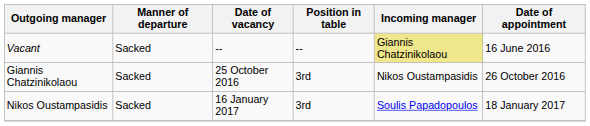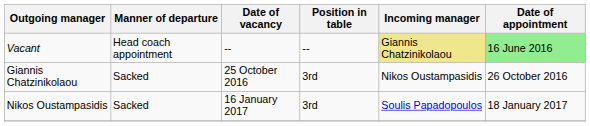Vacant | Manner of departure: Sacked -> Head coach appointment
Vacant | Date of appointment: no background -> lightgreen background
